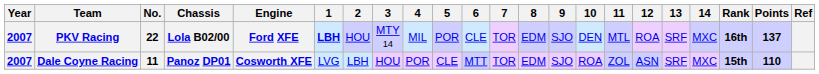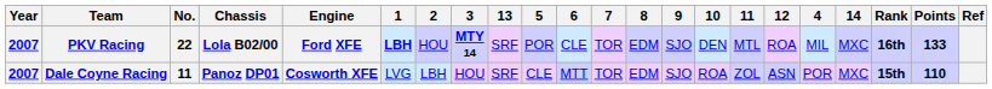columns swapped: 4 <-> 13
PKV Racing | 3: normal -> bold
PKV Racing | Points: 137 -> 133
